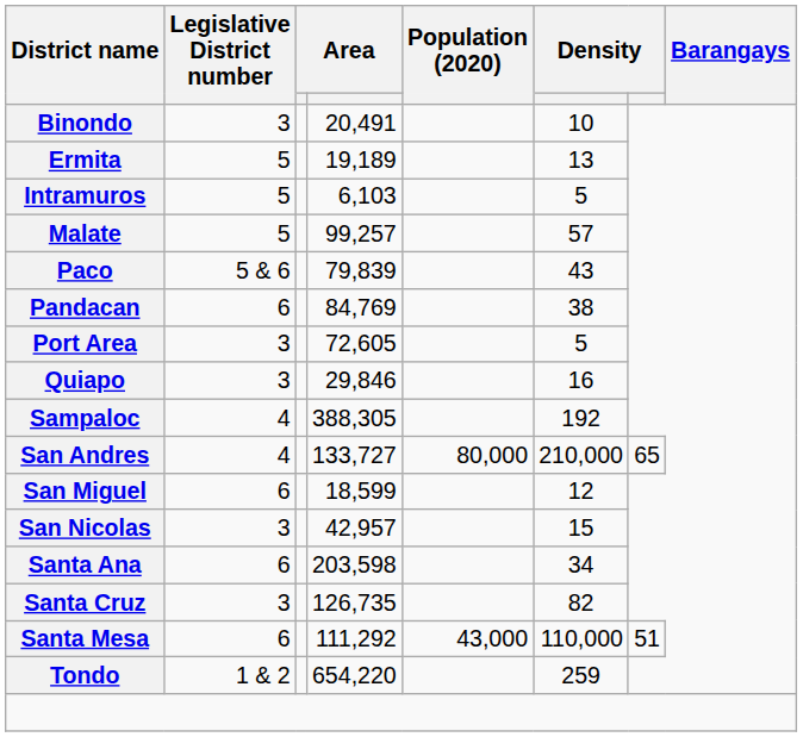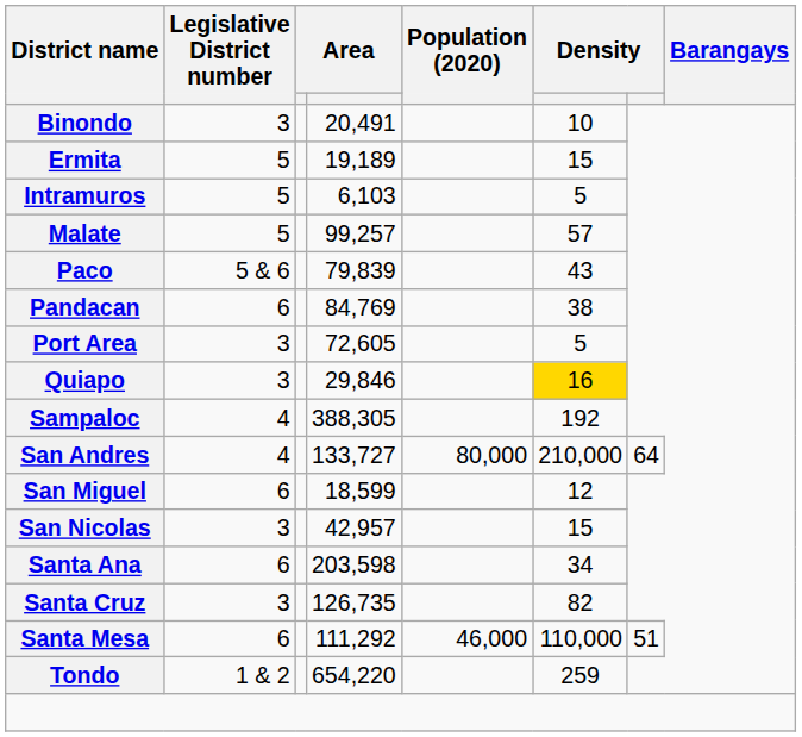Ermita | column 6: 13 -> 15
Quiapo | column 6: no background -> gold background
San Andres | column 7: 65 -> 64
Santa Mesa | Population (2020): 43,000 -> 46,000
